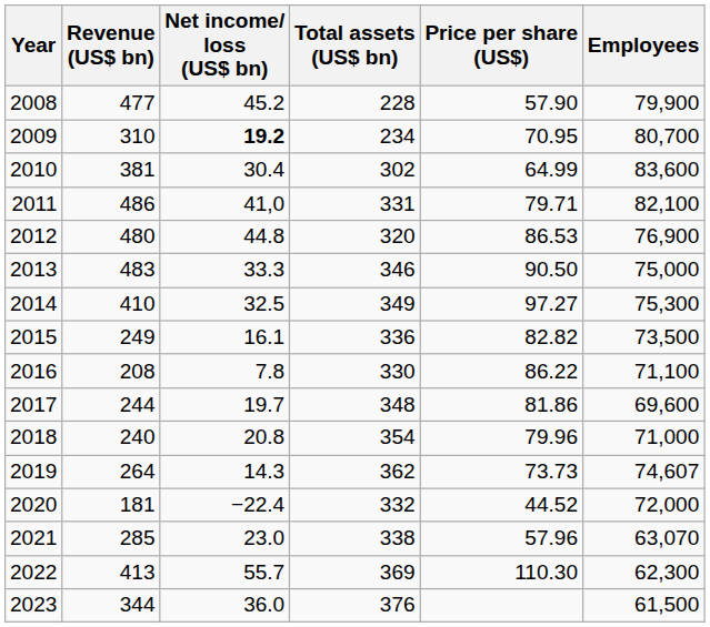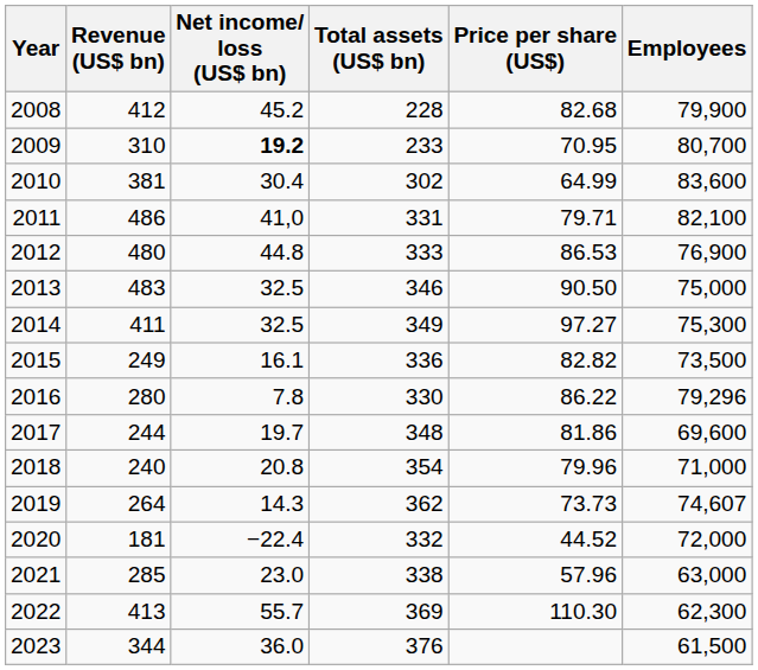2008 | Revenue (US$ bn): 477 -> 412
2008 | Price per share (US$): 57.90 -> 82.68
2009 | Total assets (US$ bn): 234 -> 233
2012 | Total assets (US$ bn): 320 -> 333
2013 | Net income/ loss (US$ bn): 33.3 -> 32.5
2014 | Revenue (US$ bn): 410 -> 411
2016 | Revenue (US$ bn): 208 -> 280
2016 | Employees: 71,100 -> 79,296
2021 | Employees: 63,070 -> 63,000
